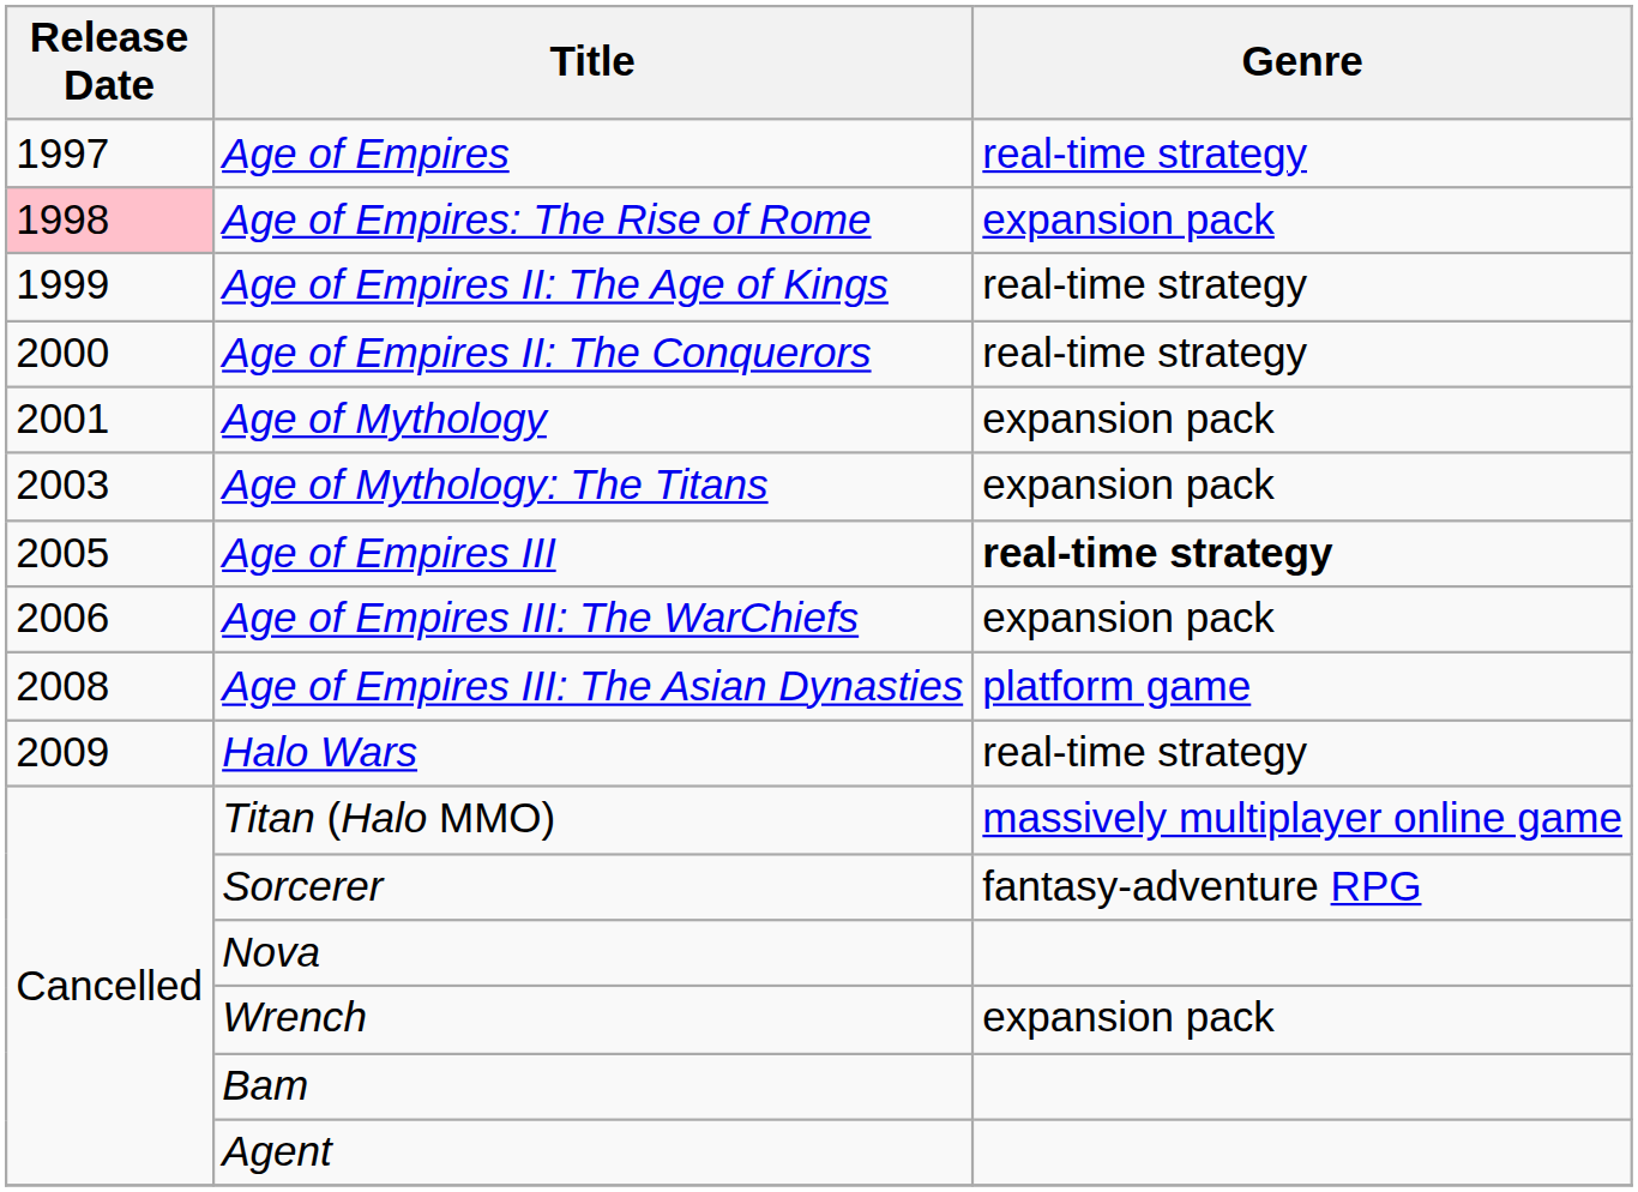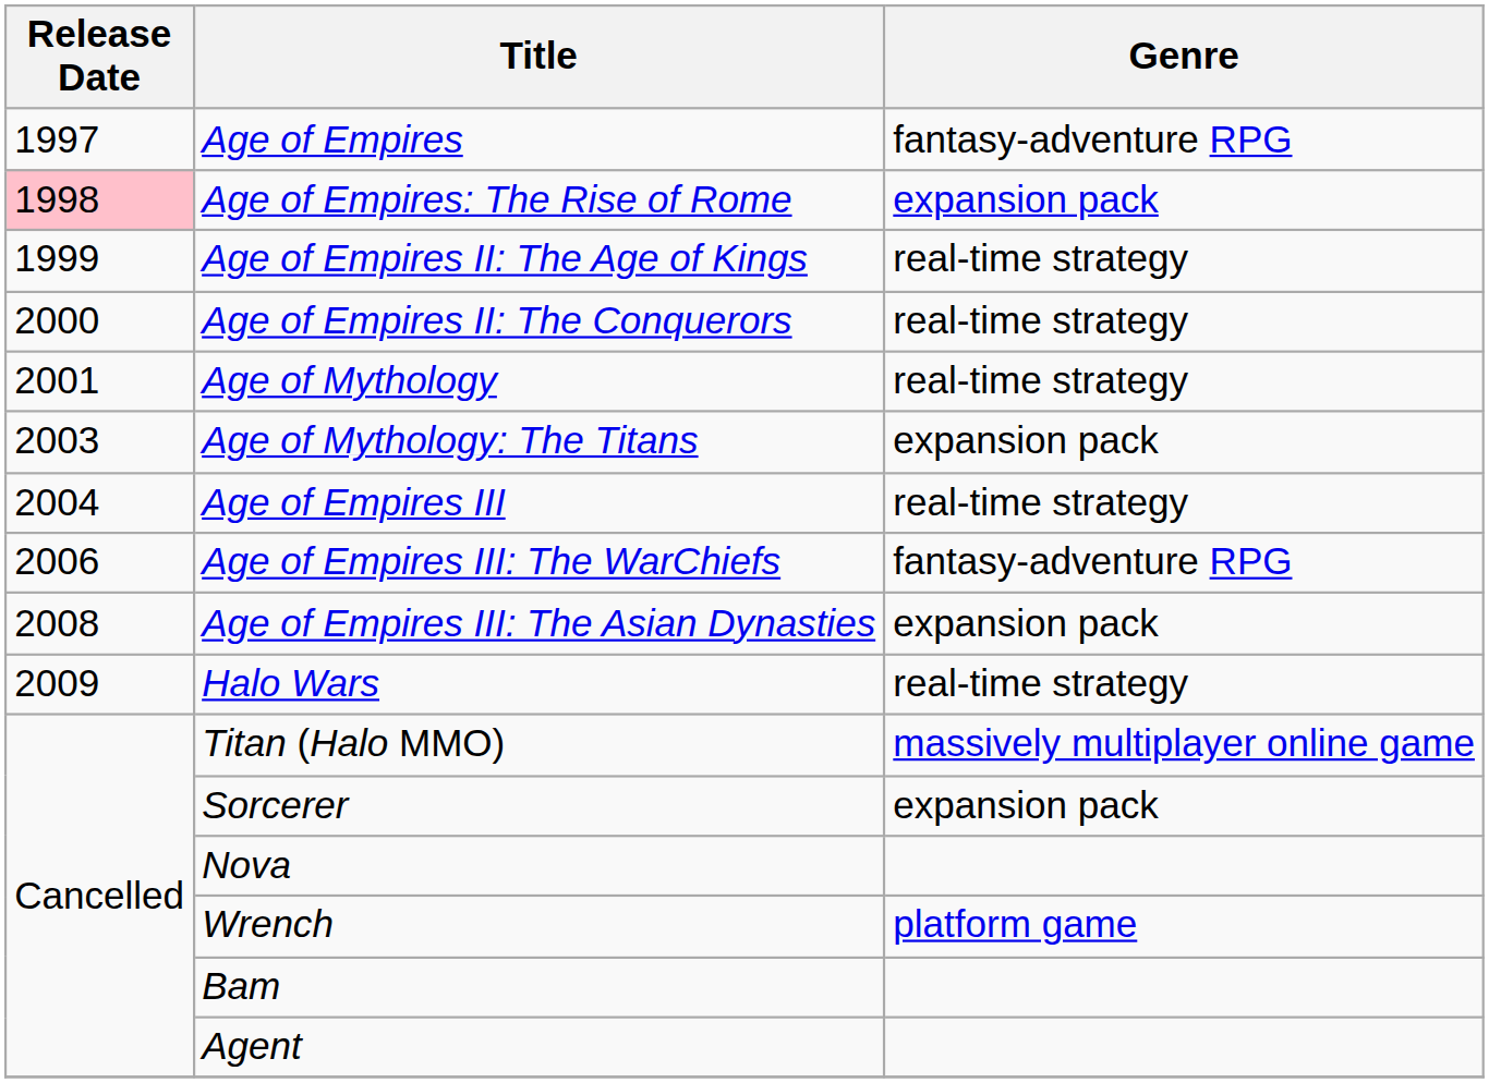Age of Empires | Genre: real-time strategy -> fantasy-adventure RPG
Age of Mythology | Genre: expansion pack -> real-time strategy
Age of Empires III | Release Date: 2005 -> 2004
Age of Empires III | Genre: bold -> normal
Age of Empires III: The WarChiefs | Genre: expansion pack -> fantasy-adventure RPG
Age of Empires III: The Asian Dynasties | Genre: platform game -> expansion pack
Sorcerer | Genre: fantasy-adventure RPG -> expansion pack
Wrench | Genre: expansion pack -> platform game
